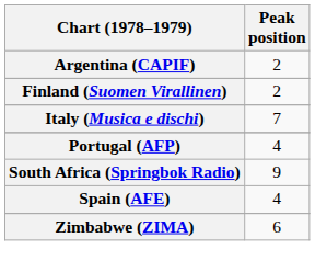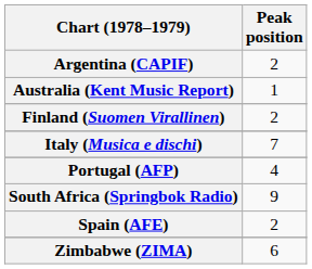+ row: Australia (Kent Music Report) | 1
Spain (AFE) | Peak position: 4 -> 2
